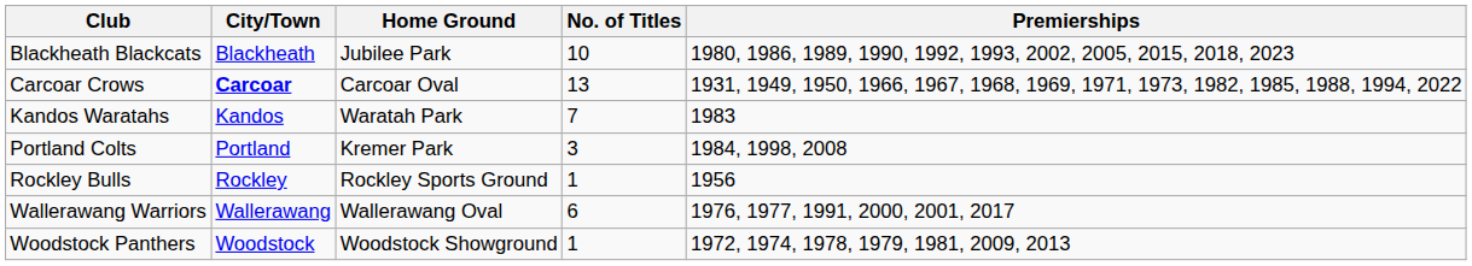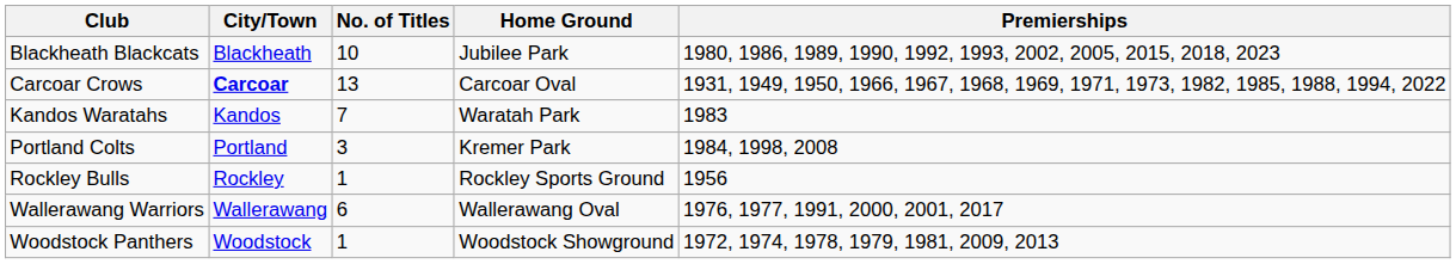columns swapped: Home Ground <-> No. of Titles
